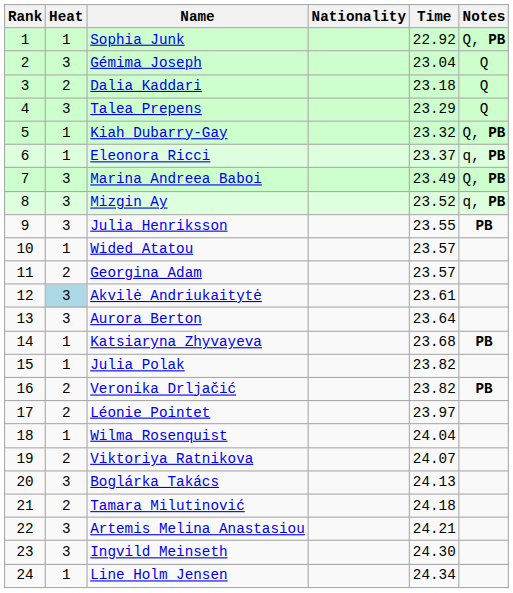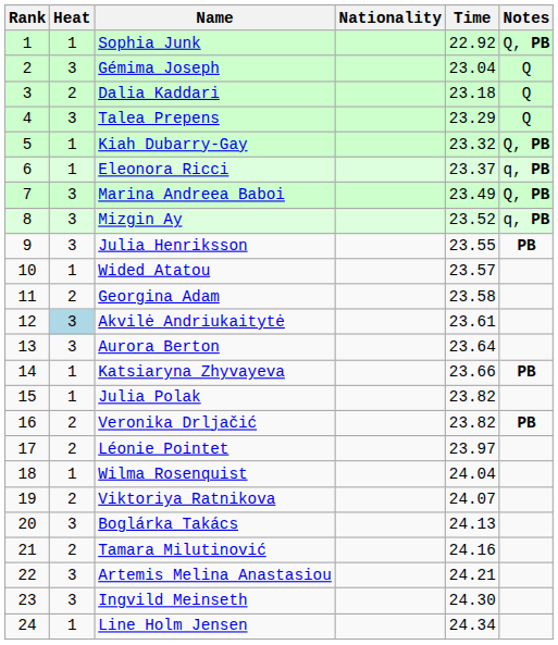Georgina Adam | Time: 23.57 -> 23.58
Katsiaryna Zhyvayeva | Time: 23.68 -> 23.66
Tamara Milutinović | Time: 24.18 -> 24.16
